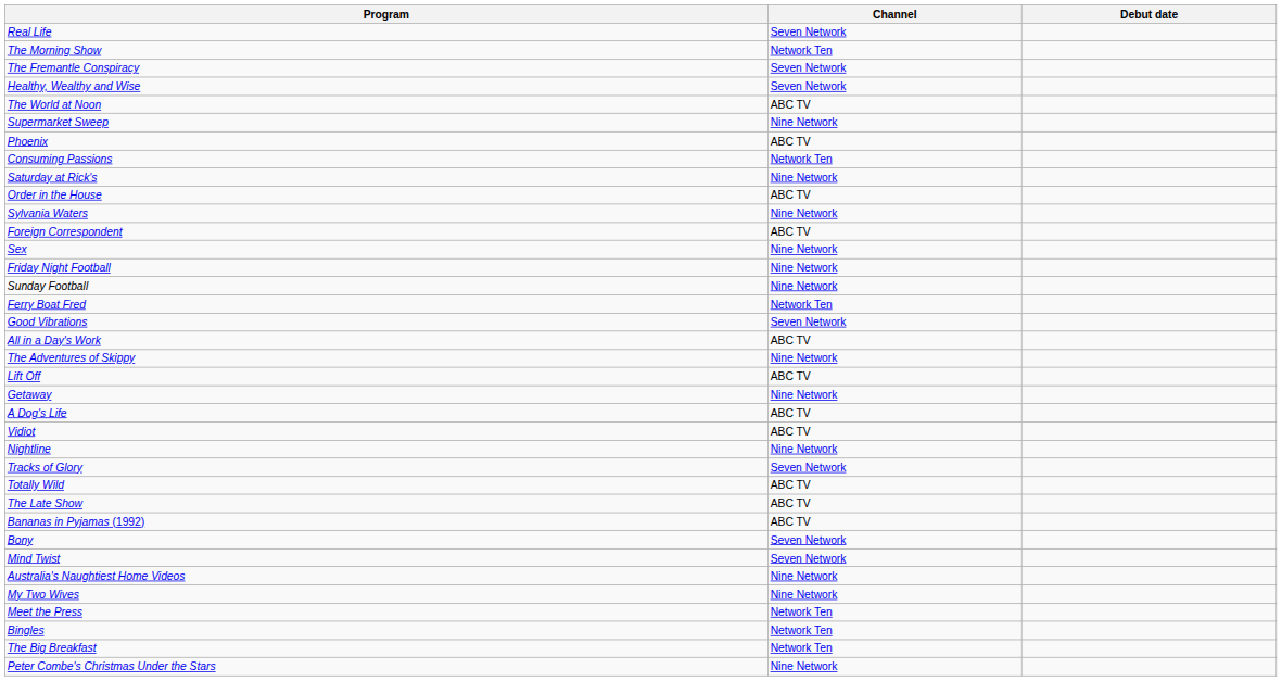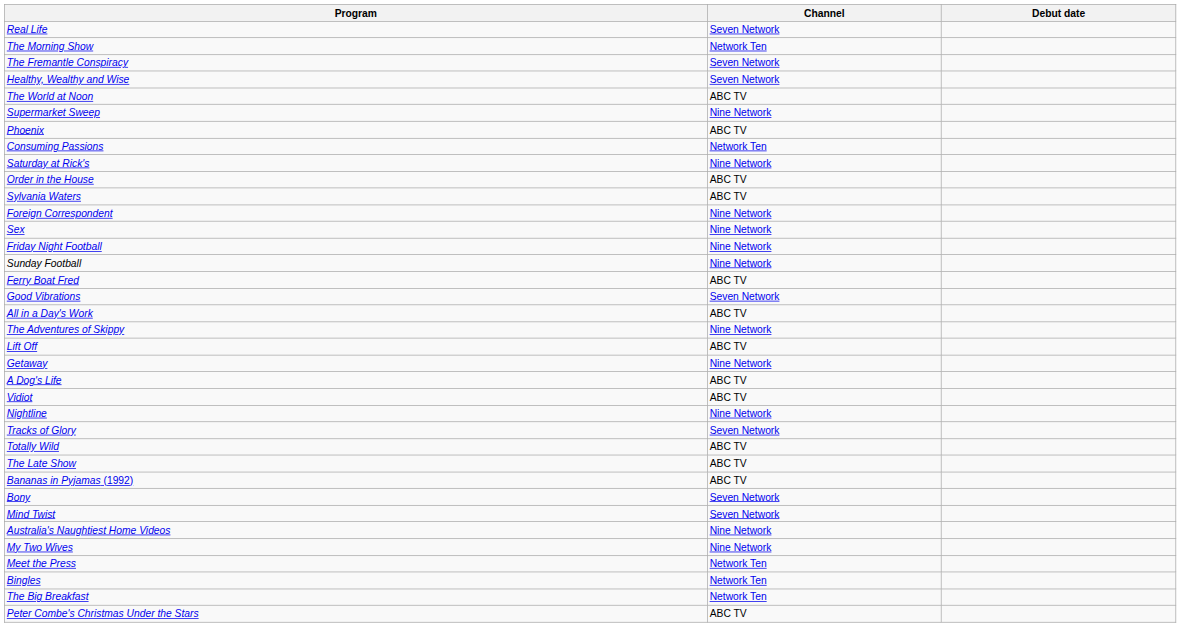Sylvania Waters | Channel: Nine Network -> ABC TV
Foreign Correspondent | Channel: ABC TV -> Nine Network
Ferry Boat Fred | Channel: Network Ten -> ABC TV
Peter Combe's Christmas Under the Stars | Channel: Nine Network -> ABC TV
